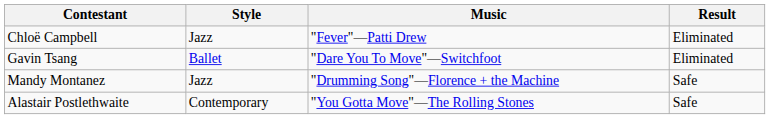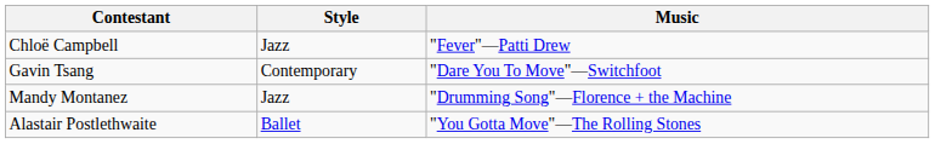- column: Result | Eliminated | Eliminated | Safe | Safe
Gavin Tsang | Style: Ballet -> Contemporary
Alastair Postlethwaite | Style: Contemporary -> Ballet
